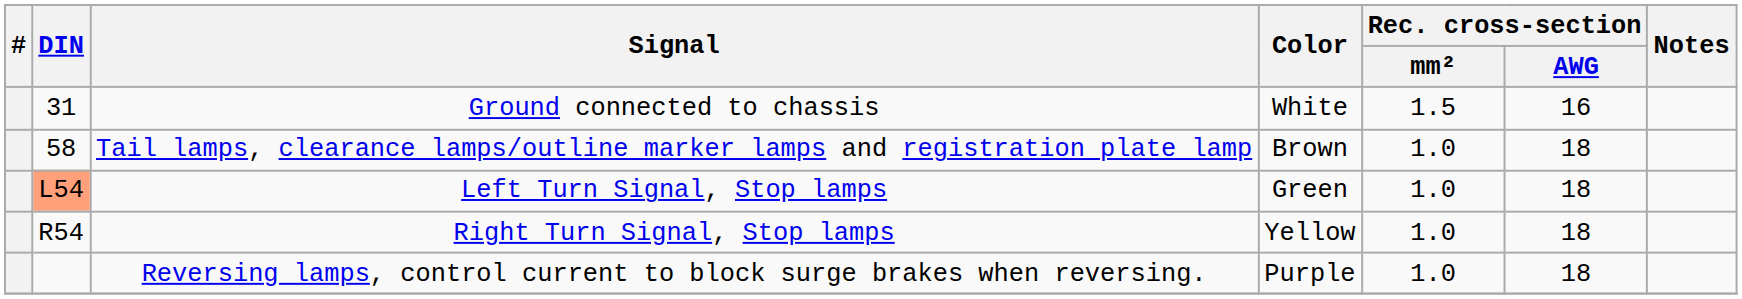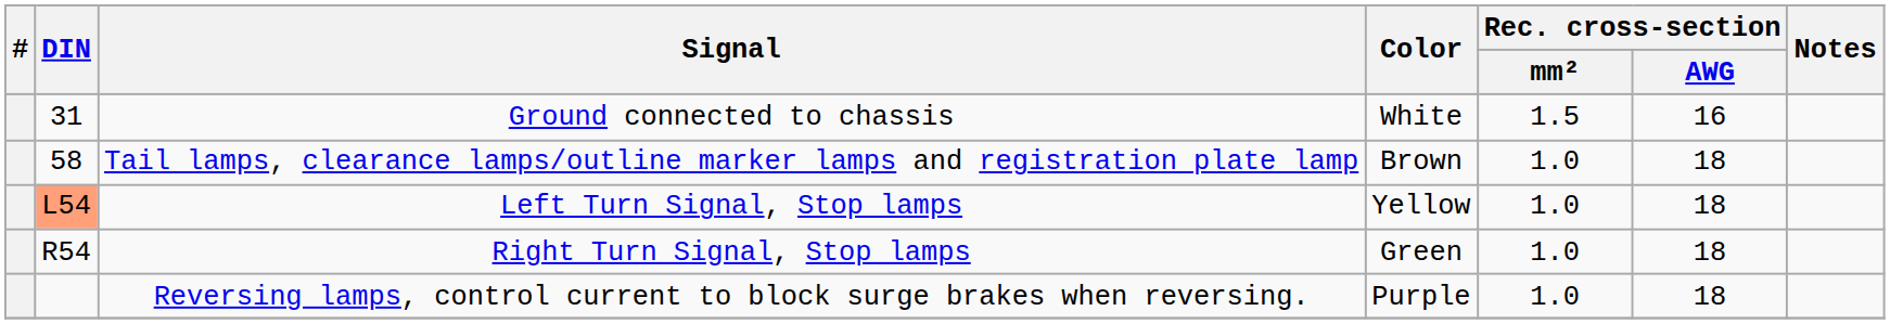Left Turn Signal, Stop lamps | Color: Green -> Yellow
Right Turn Signal, Stop lamps | Color: Yellow -> Green
